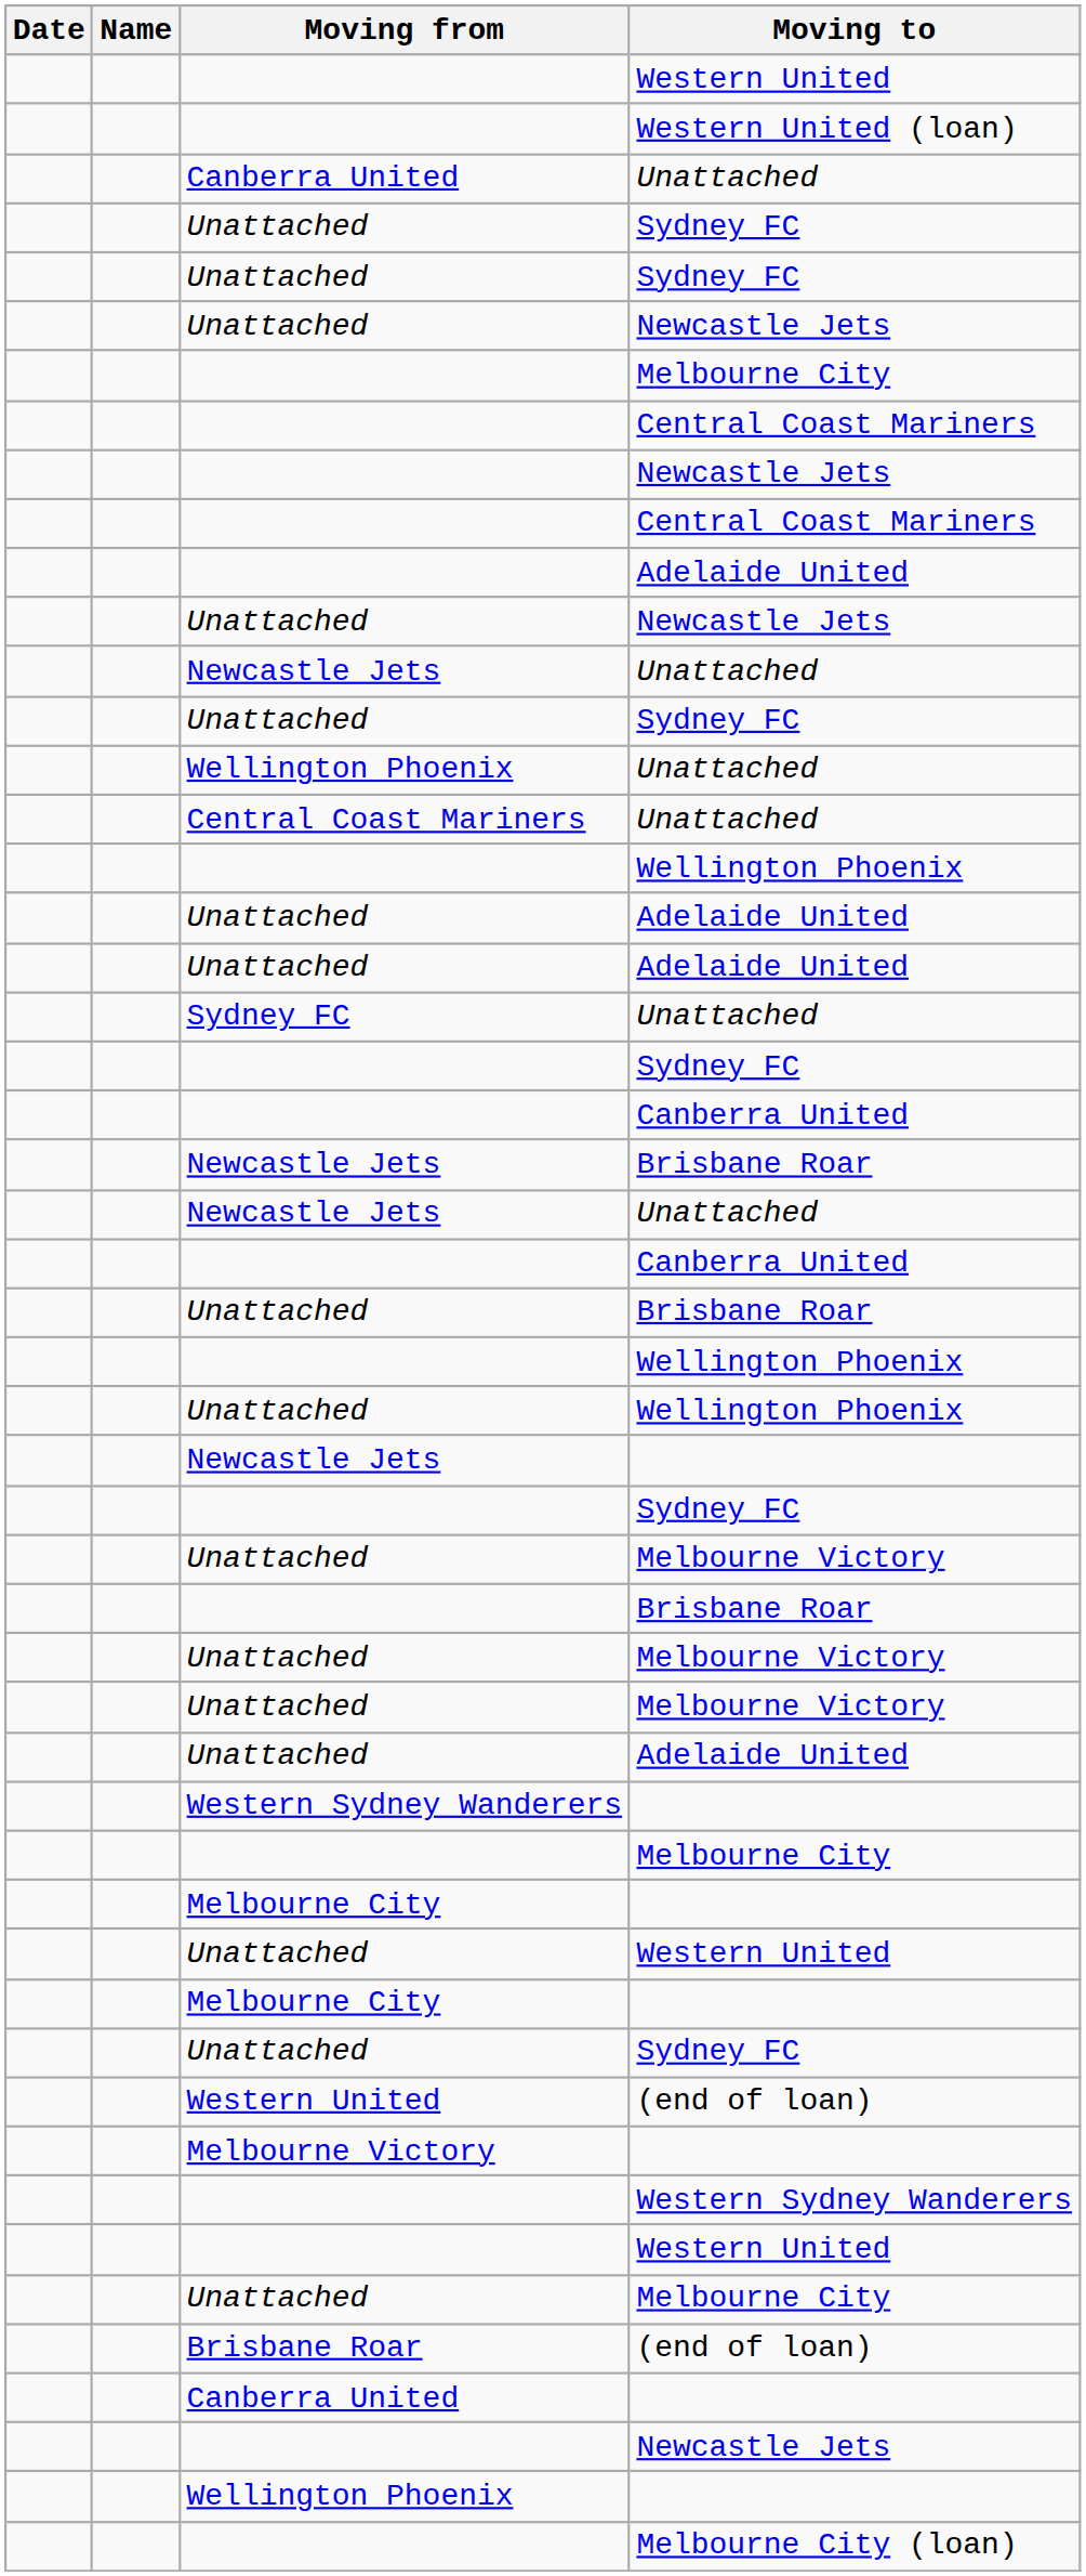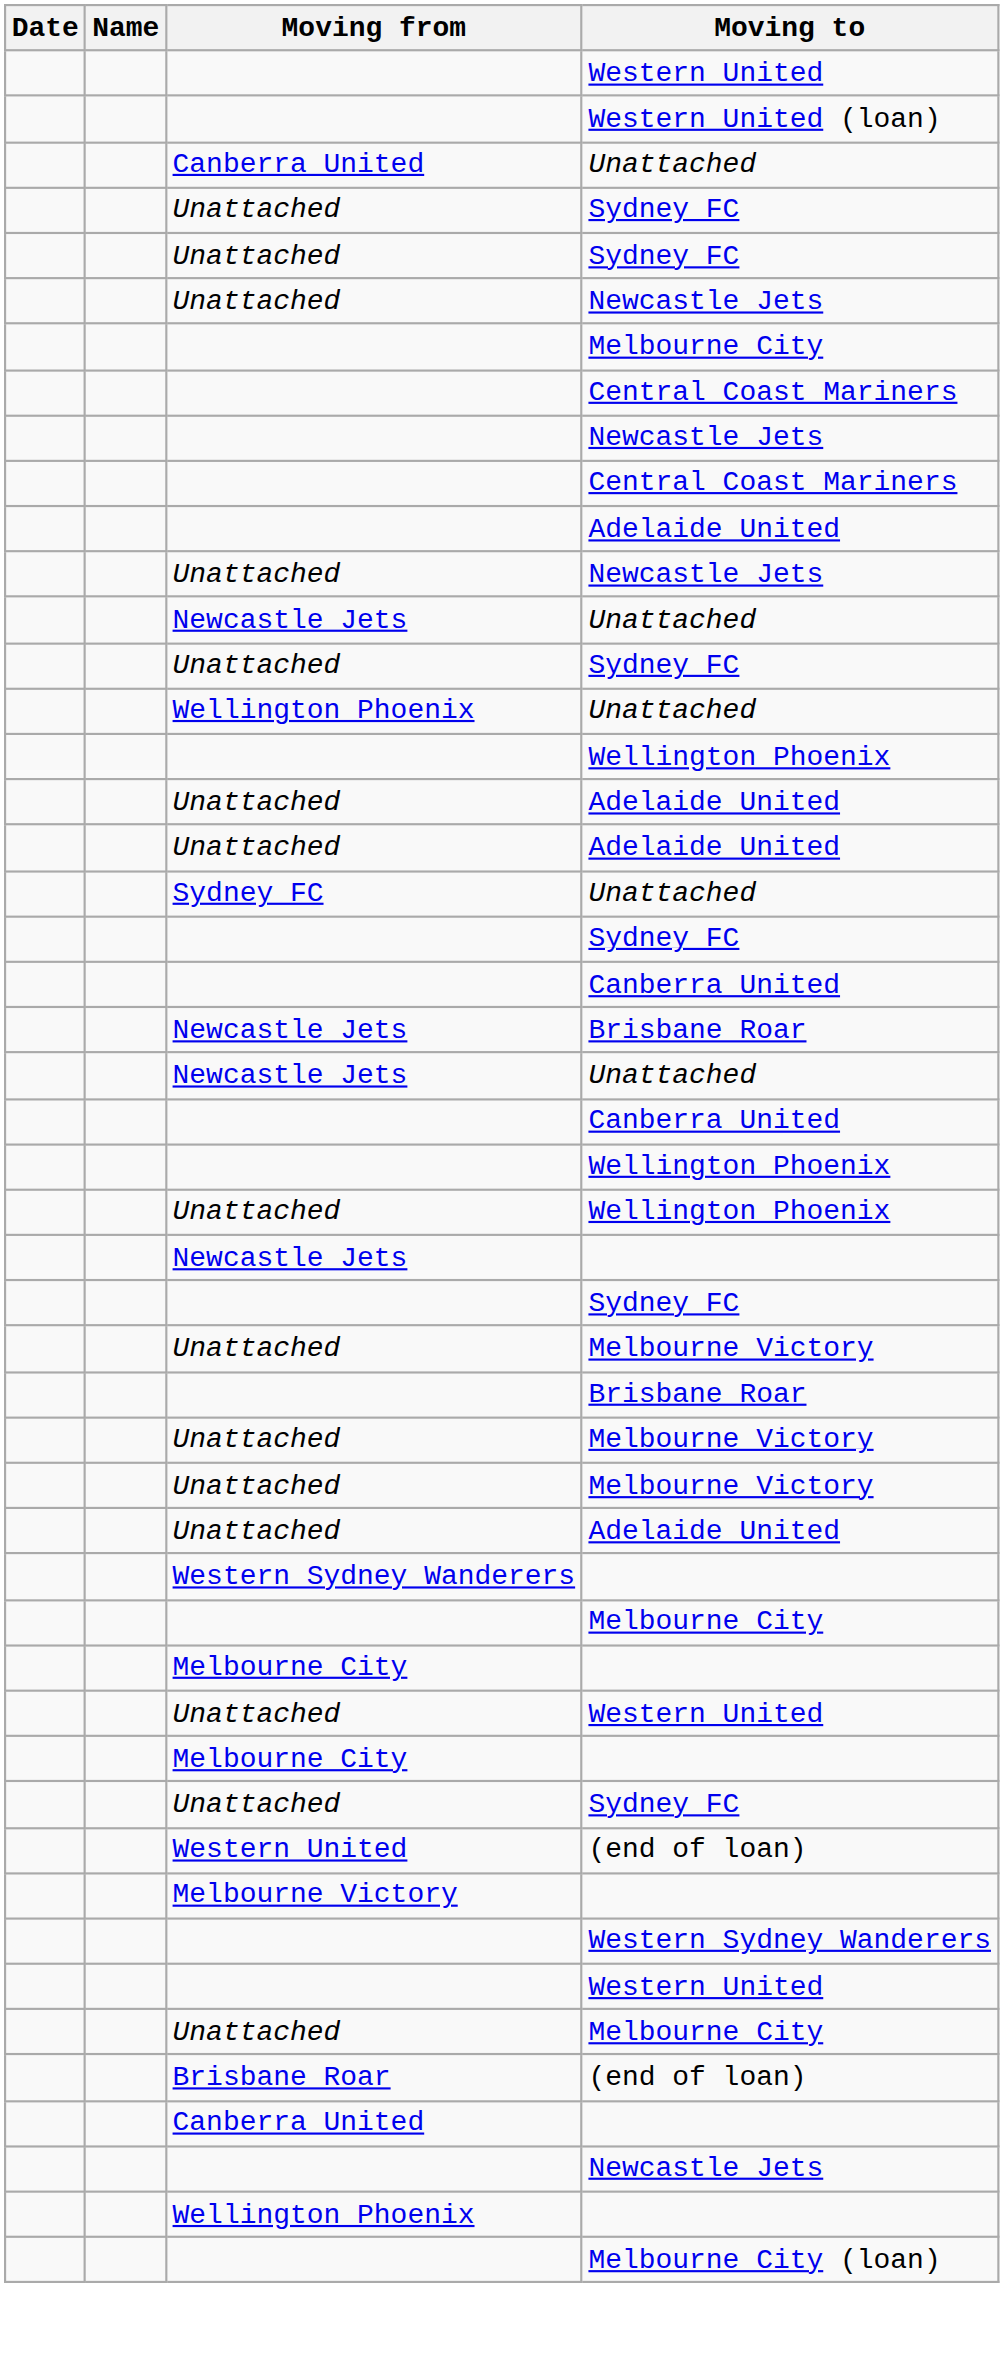- row: Central Coast Mariners | Unattached
- row: Unattached | Brisbane Roar
